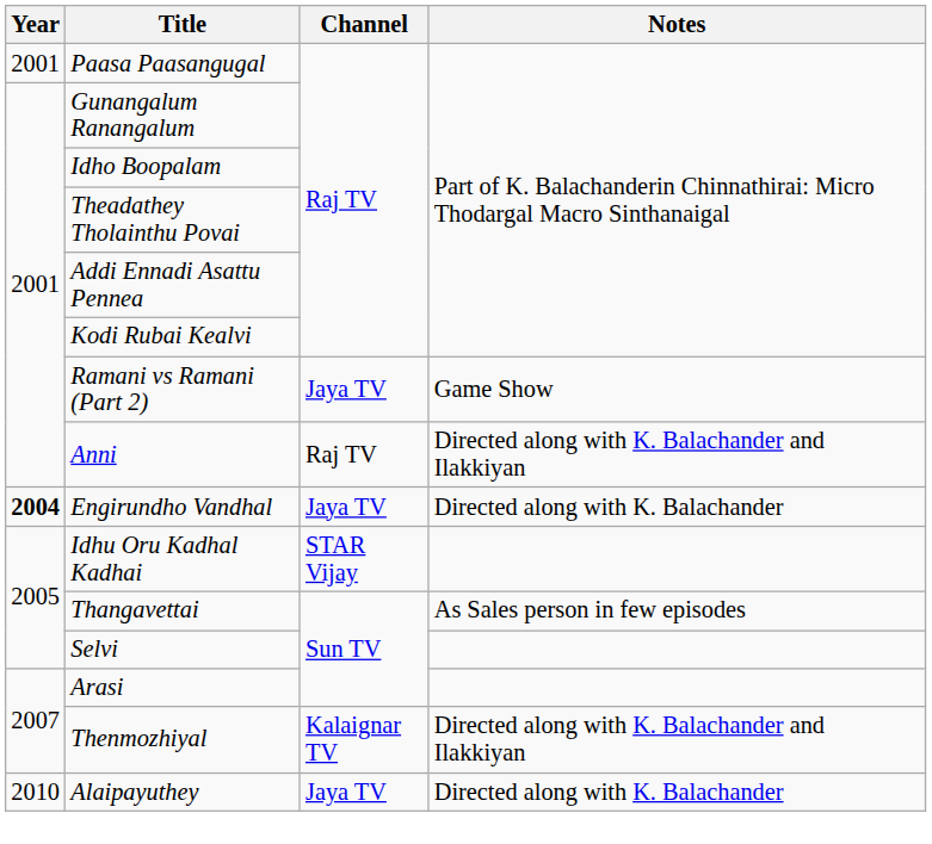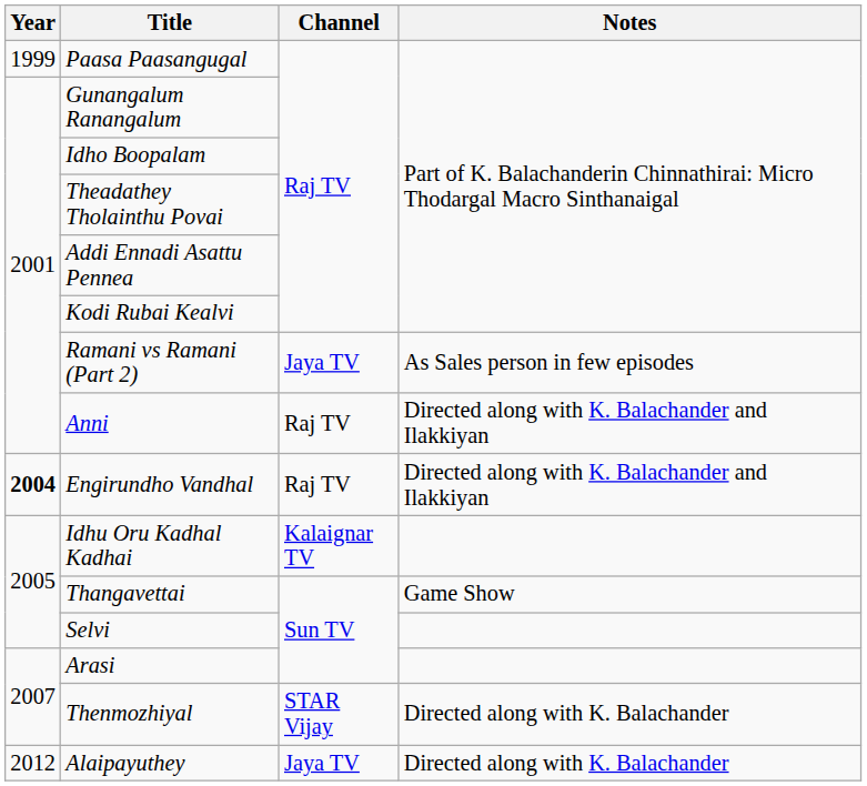Paasa Paasangugal | Year: 2001 -> 1999
Ramani vs Ramani (Part 2) | Notes: Game Show -> As Sales person in few episodes
Engirundho Vandhal | Channel: Jaya TV -> Raj TV
Engirundho Vandhal | Notes: Directed along with K. Balachander -> Directed along with K. Balachander and Ilakkiyan
Idhu Oru Kadhal Kadhai | Channel: STAR Vijay -> Kalaignar TV
Thangavettai | Notes: As Sales person in few episodes -> Game Show
Thenmozhiyal | Channel: Kalaignar TV -> STAR Vijay
Thenmozhiyal | Notes: Directed along with K. Balachander and Ilakkiyan -> Directed along with K. Balachander
Alaipayuthey | Year: 2010 -> 2012
